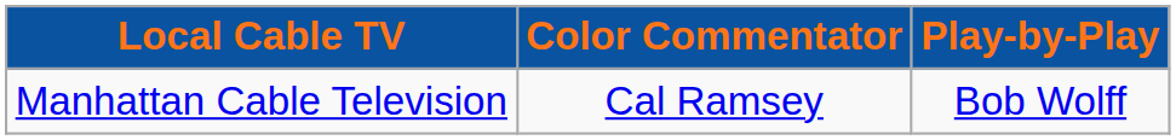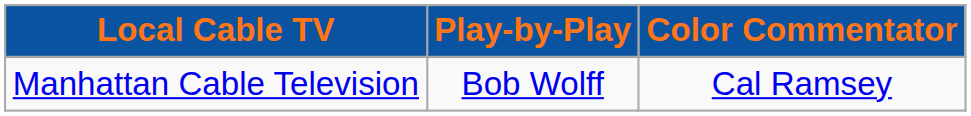columns swapped: Play-by-Play <-> Color Commentator
